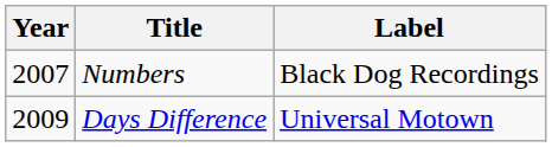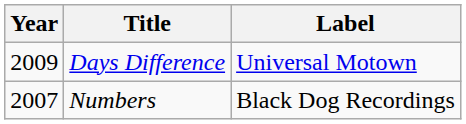rows swapped: Numbers <-> Days Difference
